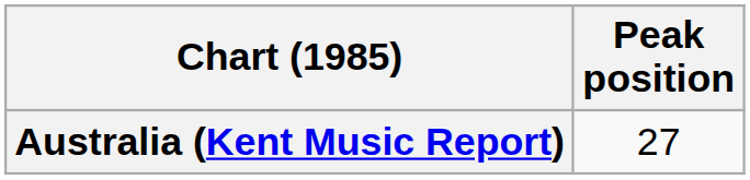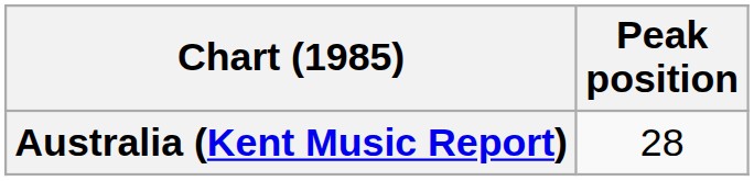Australia (Kent Music Report) | Peak position: 27 -> 28
